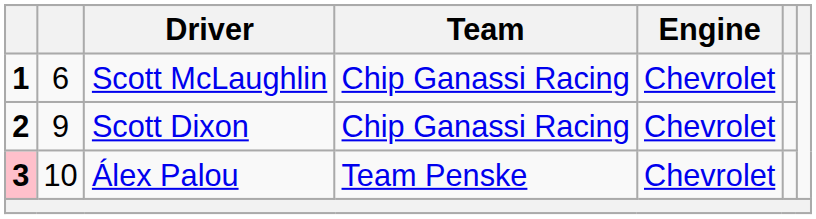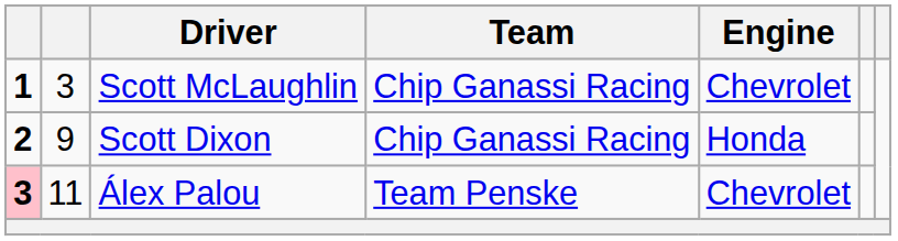Scott McLaughlin | column 2: 6 -> 3
Scott Dixon | Engine: Chevrolet -> Honda
Álex Palou | column 2: 10 -> 11
